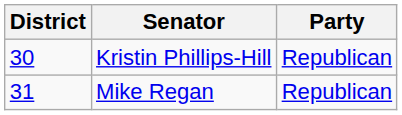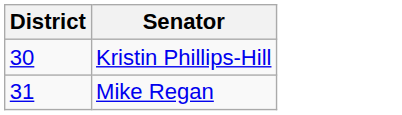- column: Party | Republican | Republican
